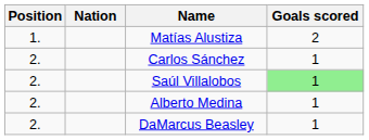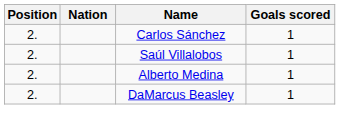- row: 1. | Matías Alustiza | 2
Saúl Villalobos | Goals scored: lightgreen background -> no background
